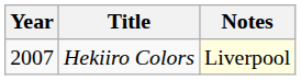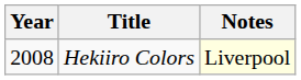Hekiiro Colors | Year: 2007 -> 2008
